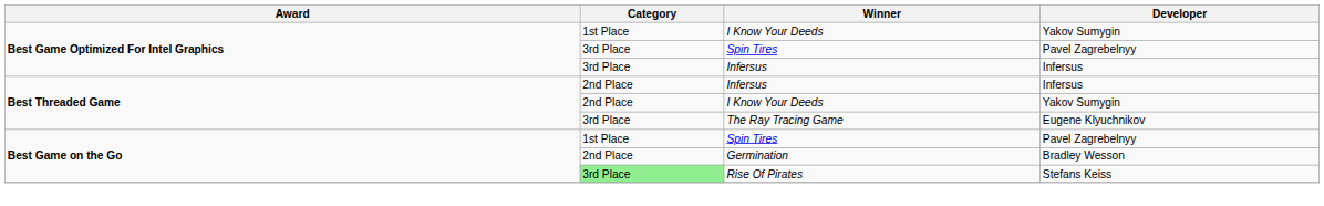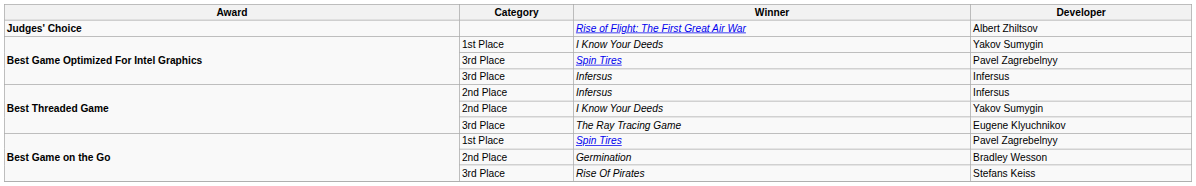+ row: Judges' Choice | Rise of Flight: The First Great Air War | Albert Zhiltsov
Rise Of Pirates | Category: lightgreen background -> no background
